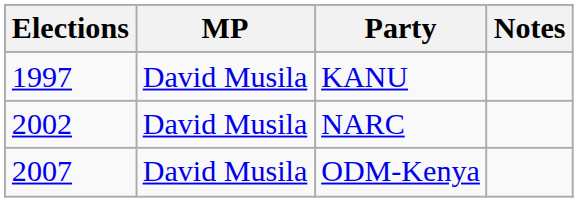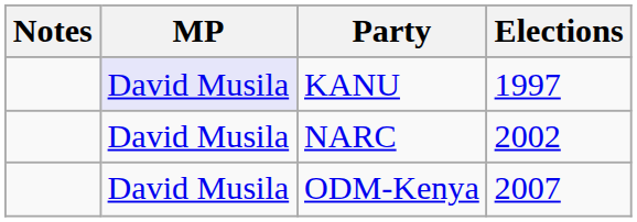columns swapped: Elections <-> Notes
KANU | MP: no background -> lavender background
